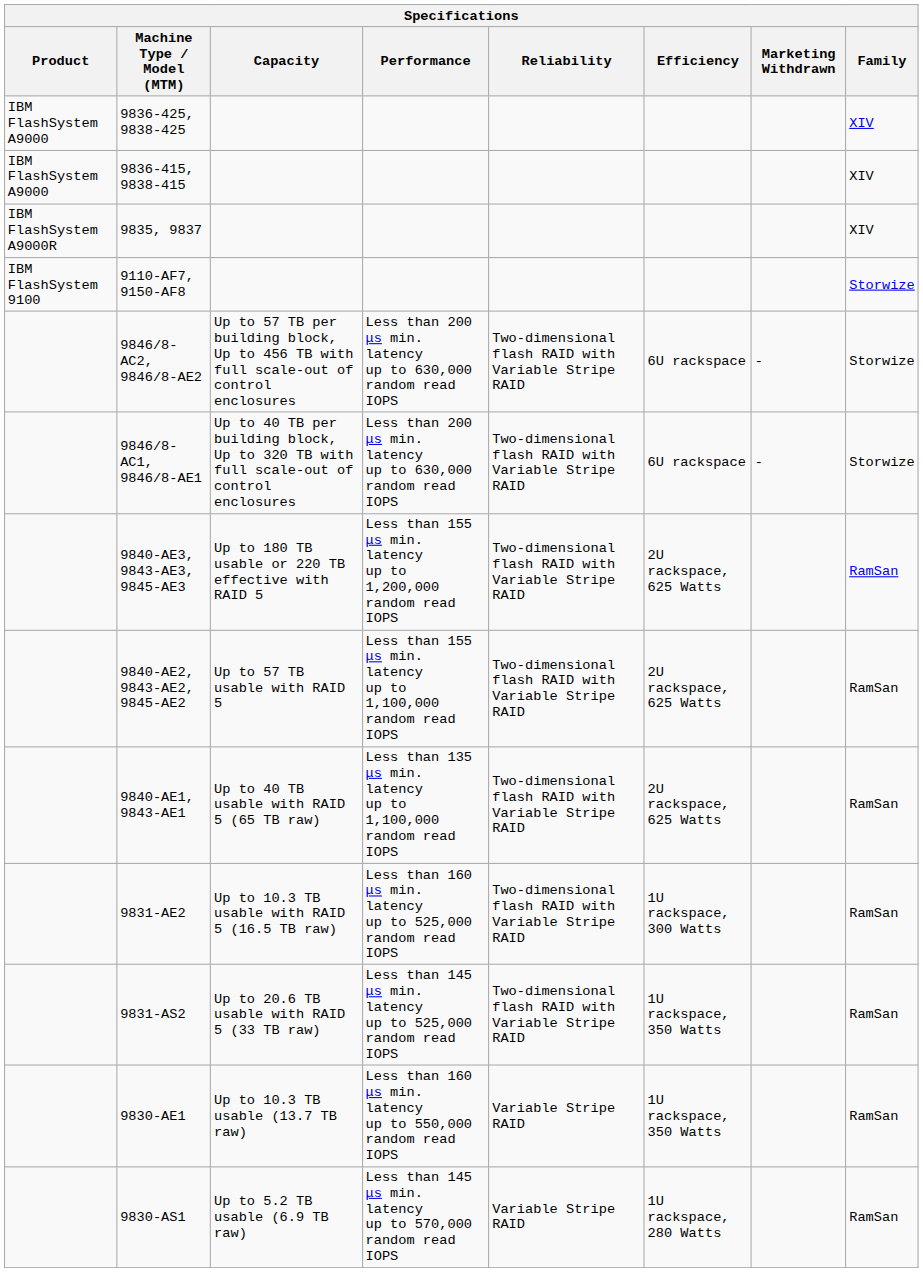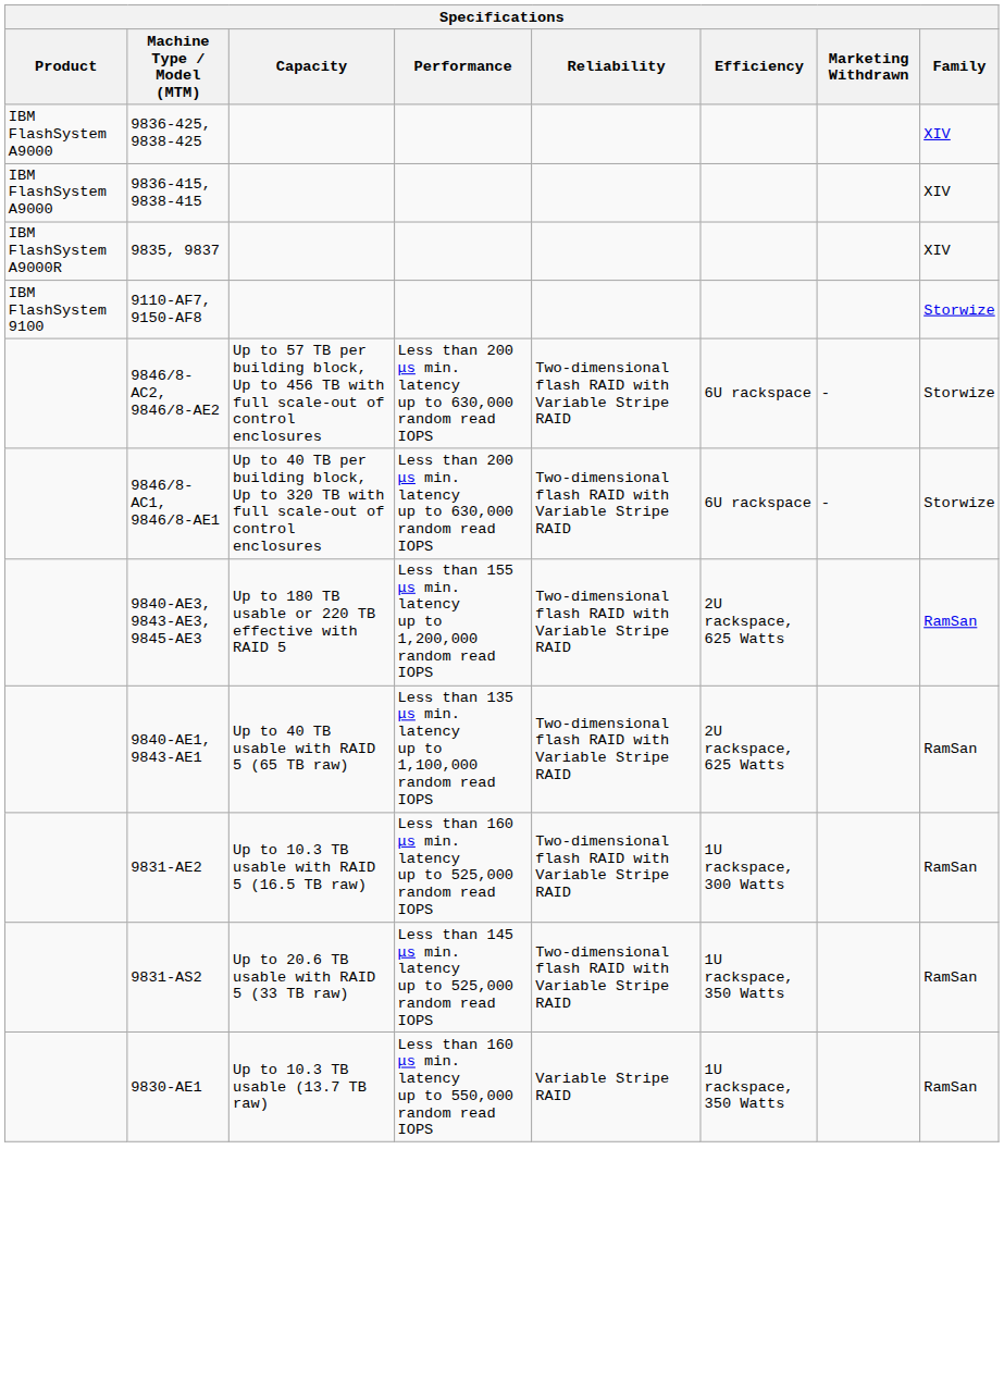- row: 9840-AE2, 9843-AE2, 9845-AE2 | Up to 57 TB usable with RAID 5 | Less than 155 μs min. latency up to 1,100,000 random read IOPS | Two-dimensional flash RAID with Variable Stripe RAID | 2U rackspace, 625 Watts | RamSan
- row: 9830-AS1 | Up to 5.2 TB usable (6.9 TB raw) | Less than 145 μs min. latency up to 570,000 random read IOPS | Variable Stripe RAID | 1U rackspace, 280 Watts | RamSan
